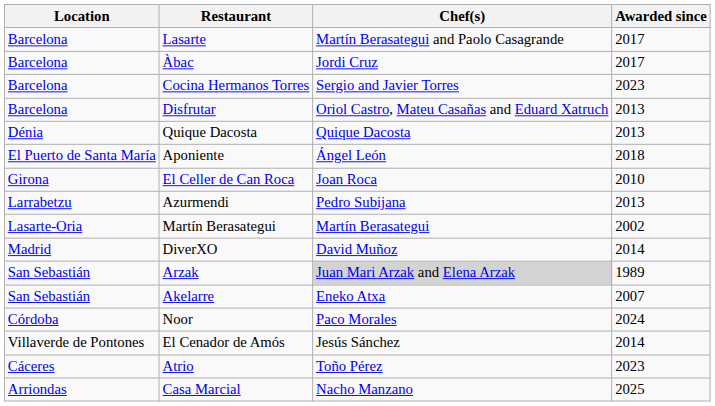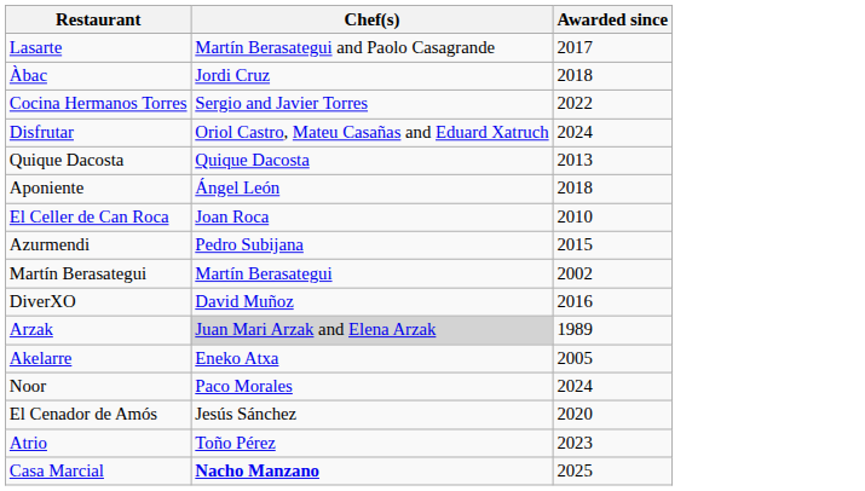- column: Location | Barcelona | Barcelona | Barcelona | Barcelona | Dénia | El Puerto de Santa María | Girona | Larrabetzu | Lasarte-Oria | Madrid | San Sebastián | San Sebastián | Córdoba | Villaverde de Pontones | Cáceres | Arriondas
Àbac | Awarded since: 2017 -> 2018
Cocina Hermanos Torres | Awarded since: 2023 -> 2022
Disfrutar | Awarded since: 2013 -> 2024
Azurmendi | Awarded since: 2013 -> 2015
DiverXO | Awarded since: 2014 -> 2016
Akelarre | Awarded since: 2007 -> 2005
El Cenador de Amós | Awarded since: 2014 -> 2020
Casa Marcial | Chef(s): normal -> bold
